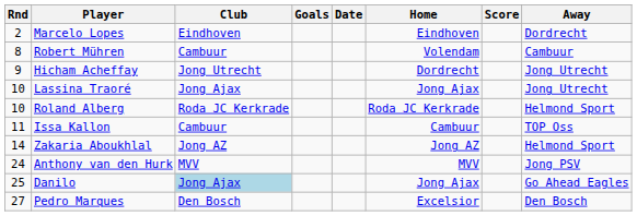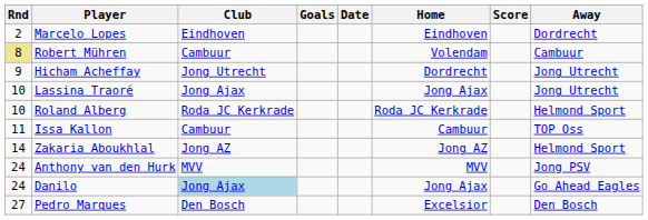Robert Mühren | Rnd: no background -> khaki background
Danilo | Rnd: 25 -> 24
